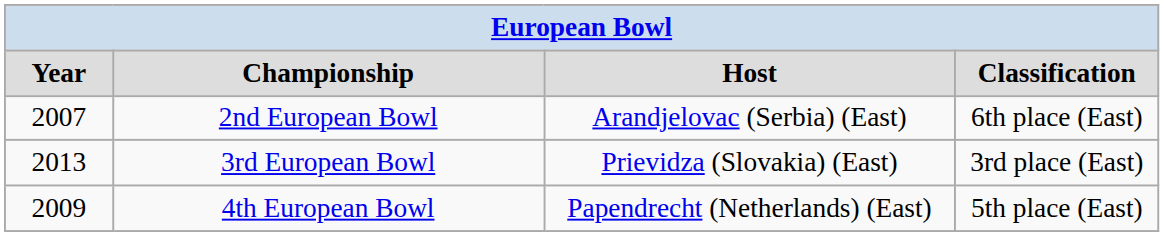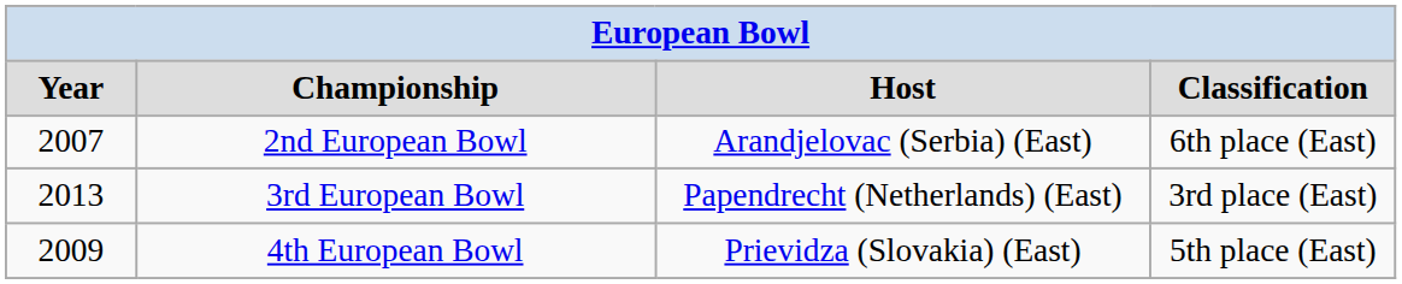3rd European Bowl | column 3: Prievidza (Slovakia) (East) -> Papendrecht (Netherlands) (East)
4th European Bowl | column 3: Papendrecht (Netherlands) (East) -> Prievidza (Slovakia) (East)
